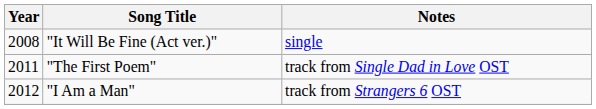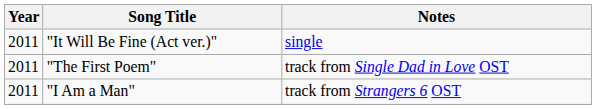"It Will Be Fine (Act ver.)" | Year: 2008 -> 2011
"I Am a Man" | Year: 2012 -> 2011
